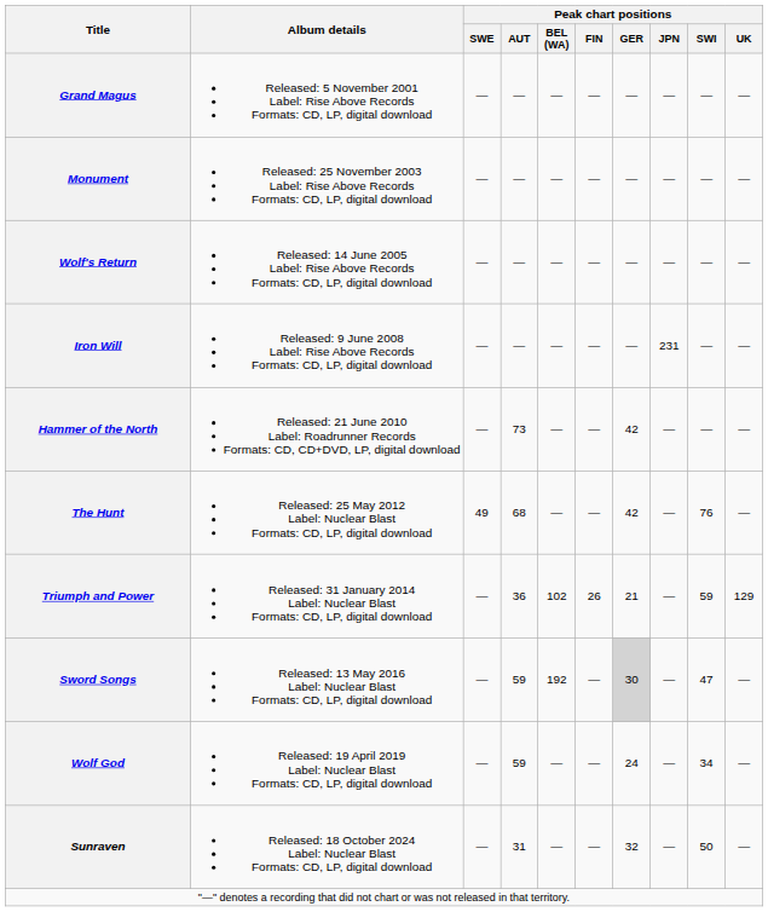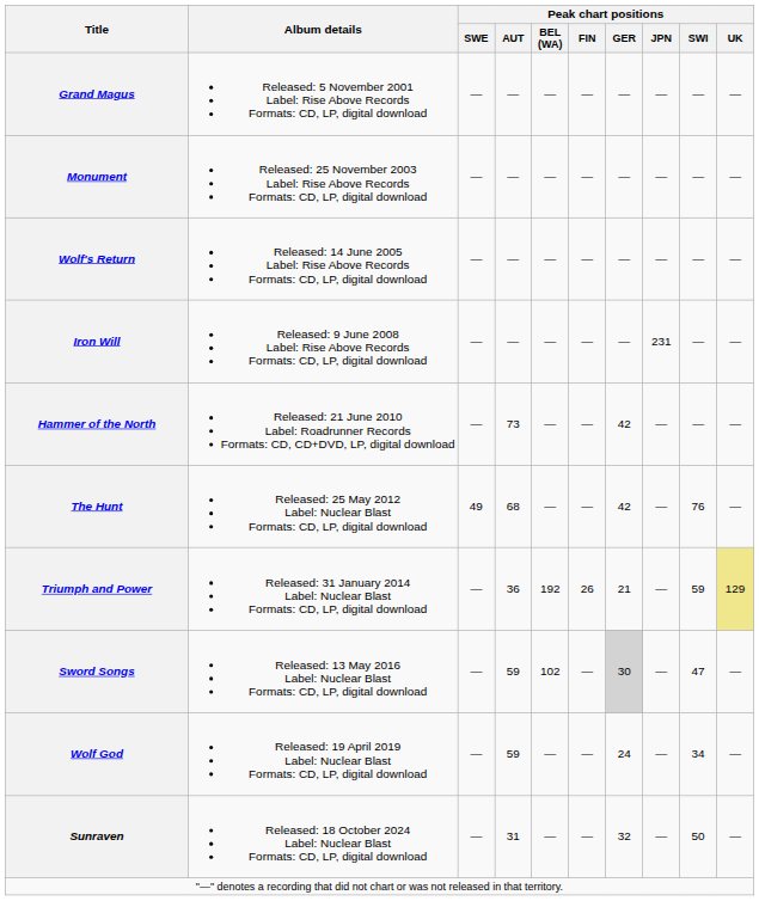Triumph and Power | Peak chart positions / BEL (WA): 102 -> 192
Triumph and Power | Peak chart positions / UK: no background -> khaki background
Sword Songs | Peak chart positions / BEL (WA): 192 -> 102
